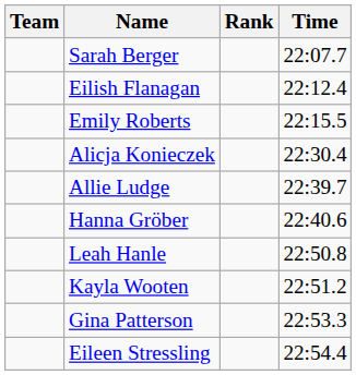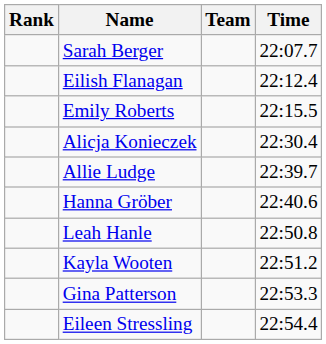columns swapped: Rank <-> Team
